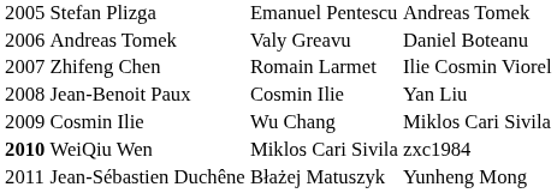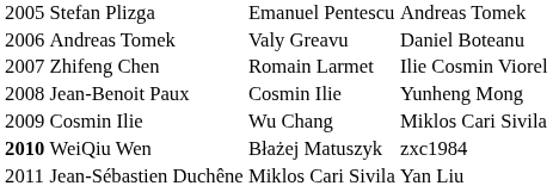Jean-Benoit Paux | column 4: Yan Liu -> Yunheng Mong
WeiQiu Wen | column 3: Miklos Cari Sivila -> Błażej Matuszyk
Jean-Sébastien Duchêne | column 3: Błażej Matuszyk -> Miklos Cari Sivila
Jean-Sébastien Duchêne | column 4: Yunheng Mong -> Yan Liu
